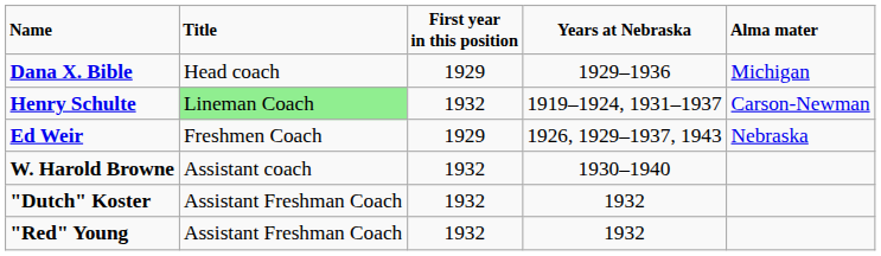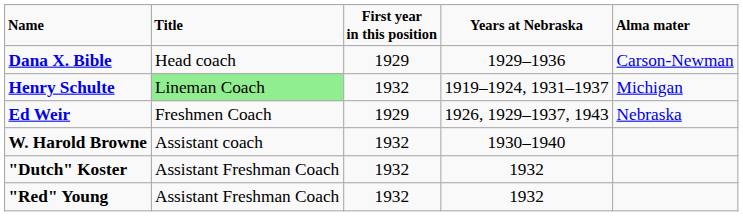Dana X. Bible | Alma mater: Michigan -> Carson-Newman
Henry Schulte | Alma mater: Carson-Newman -> Michigan
